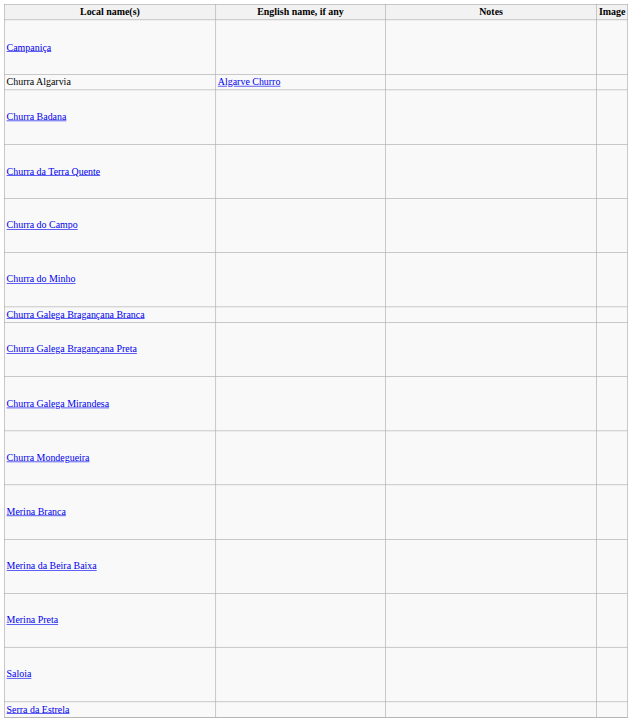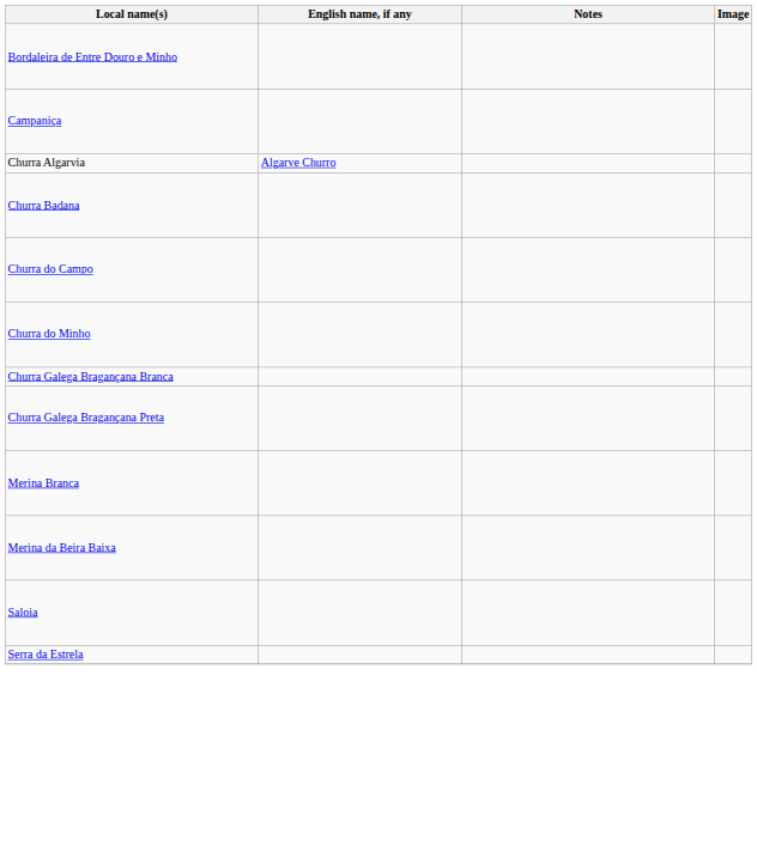+ row: Bordaleira de Entre Douro e Minho
- row: Churra da Terra Quente
- row: Churra Galega Mirandesa
- row: Churra Mondegueira
- row: Merina Preta
